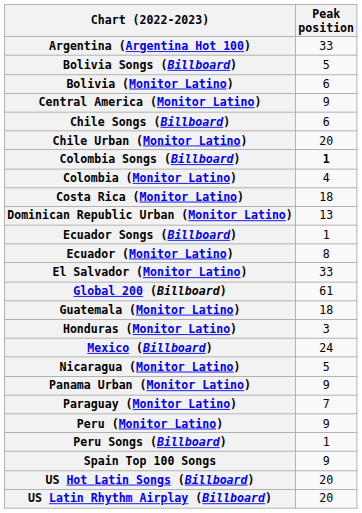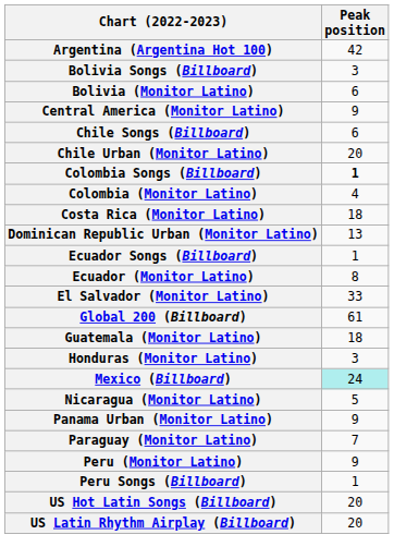Argentina (Argentina Hot 100) | Peak position: 33 -> 42
Bolivia Songs (Billboard) | Peak position: 5 -> 3
Mexico (Billboard) | Peak position: no background -> paleturquoise background
- row: Spain Top 100 Songs | 9
